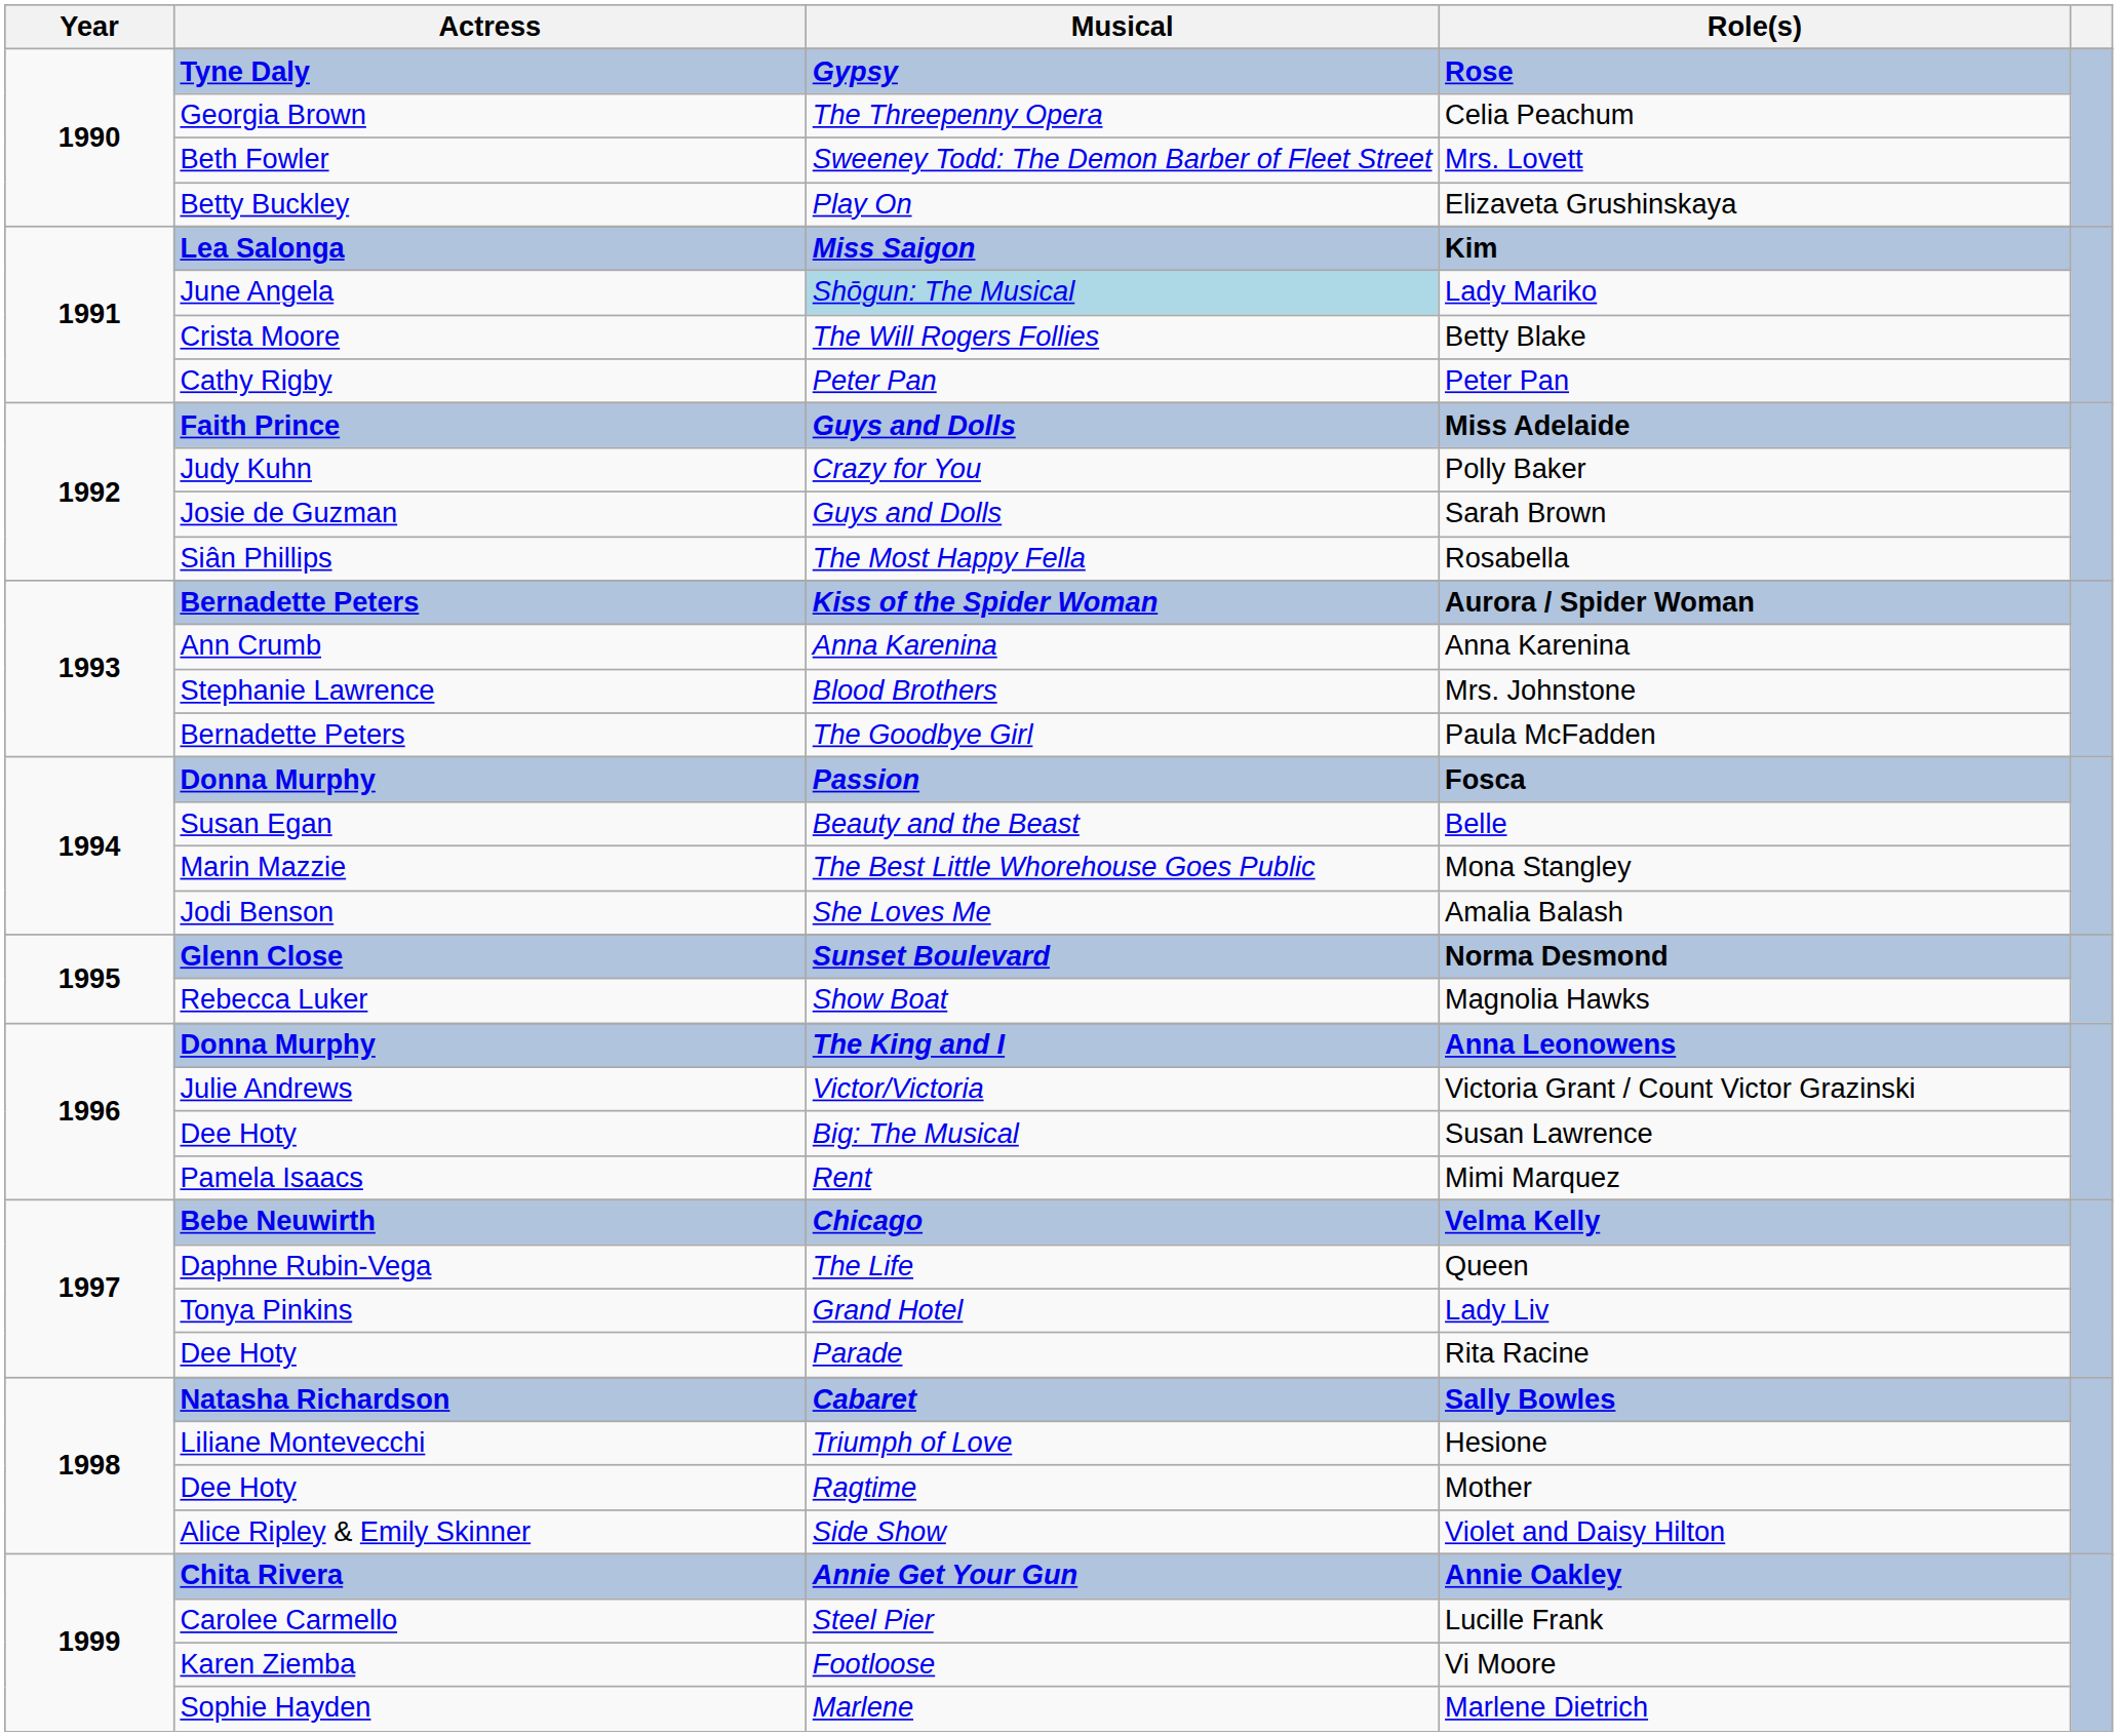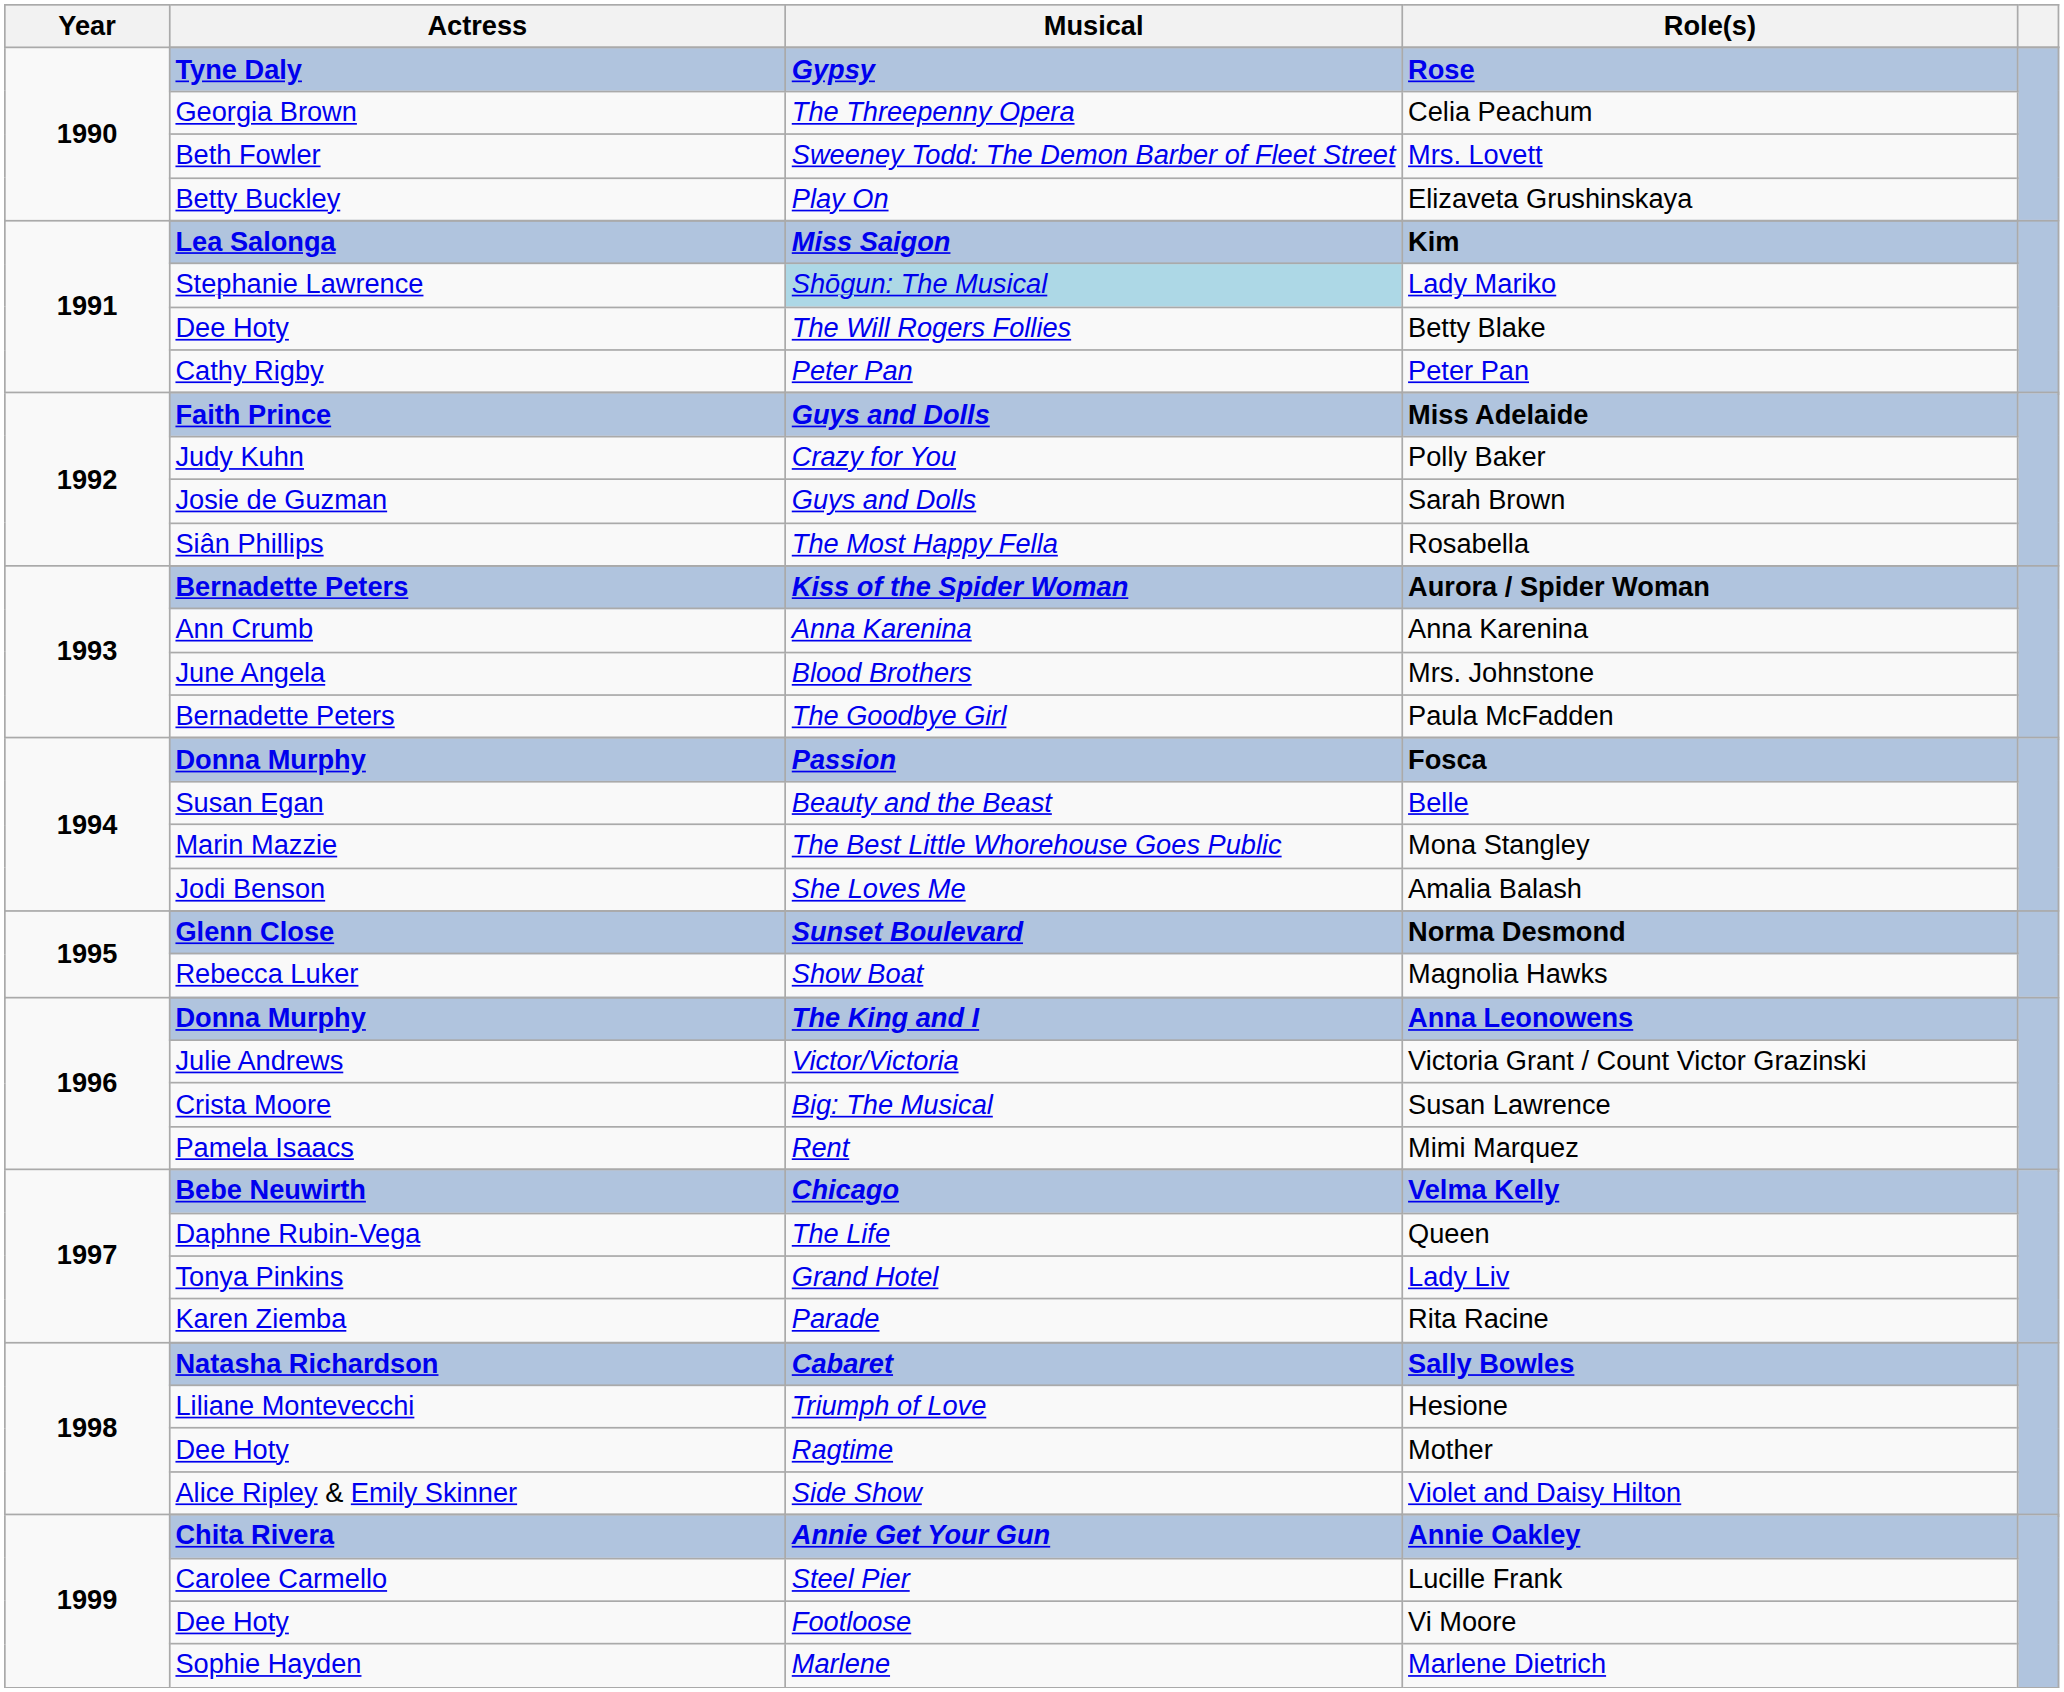Lady Mariko | Actress: June Angela -> Stephanie Lawrence
Betty Blake | Actress: Crista Moore -> Dee Hoty
Mrs. Johnstone | Actress: Stephanie Lawrence -> June Angela
Susan Lawrence | Actress: Dee Hoty -> Crista Moore
Rita Racine | Actress: Dee Hoty -> Karen Ziemba
Vi Moore | Actress: Karen Ziemba -> Dee Hoty
